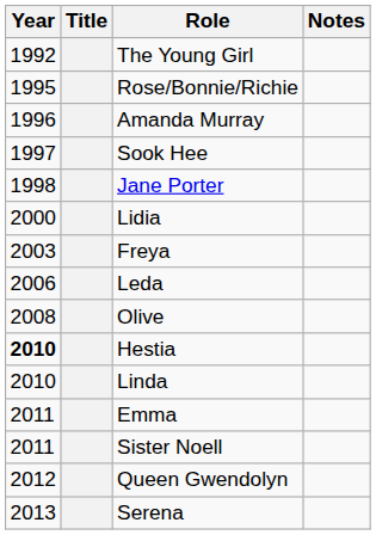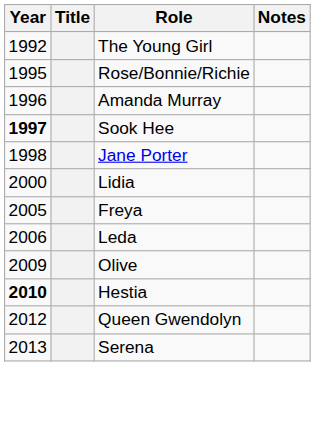Sook Hee | Year: normal -> bold
Freya | Year: 2003 -> 2005
Olive | Year: 2008 -> 2009
- row: 2010 | Linda
- row: 2011 | Emma
- row: 2011 | Sister Noell
